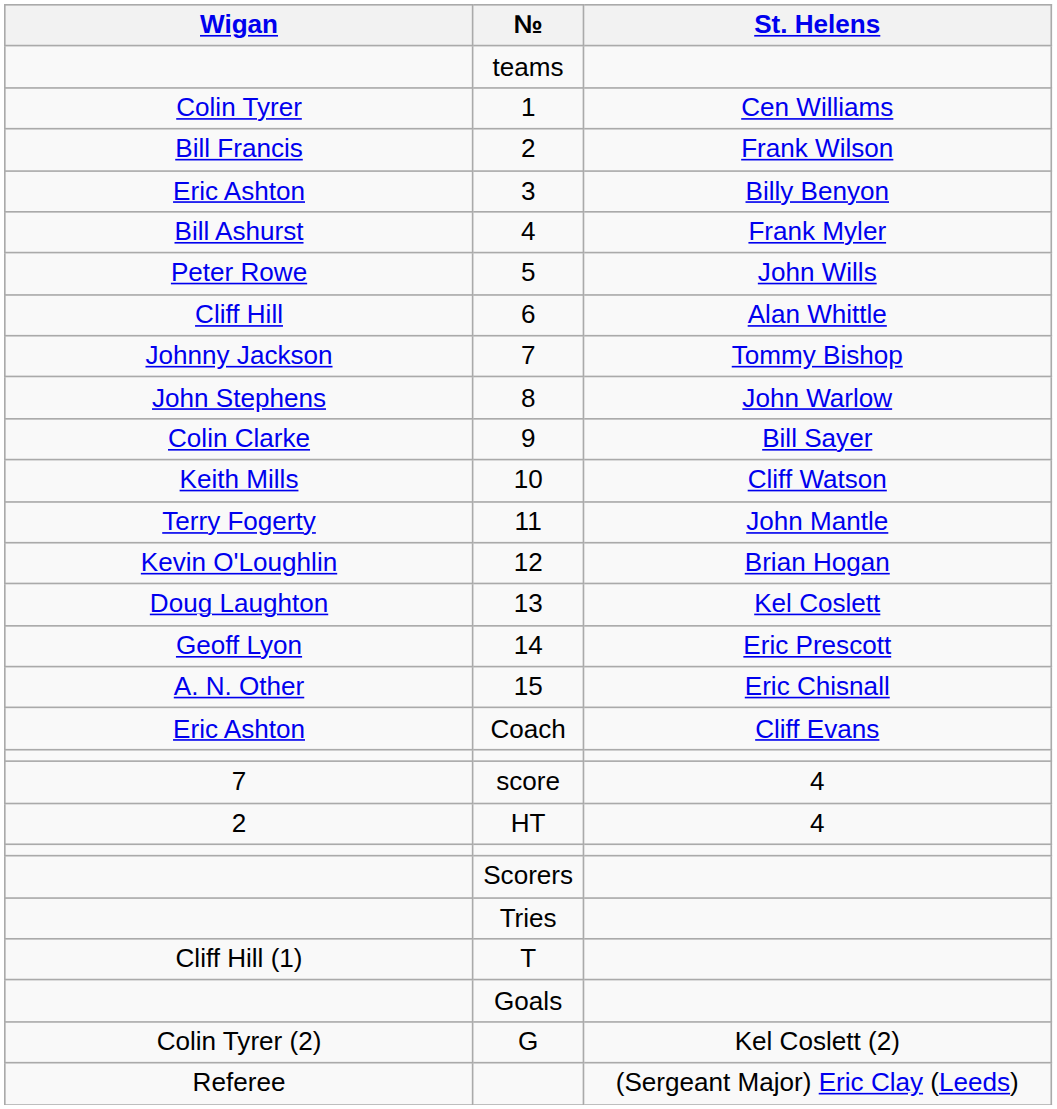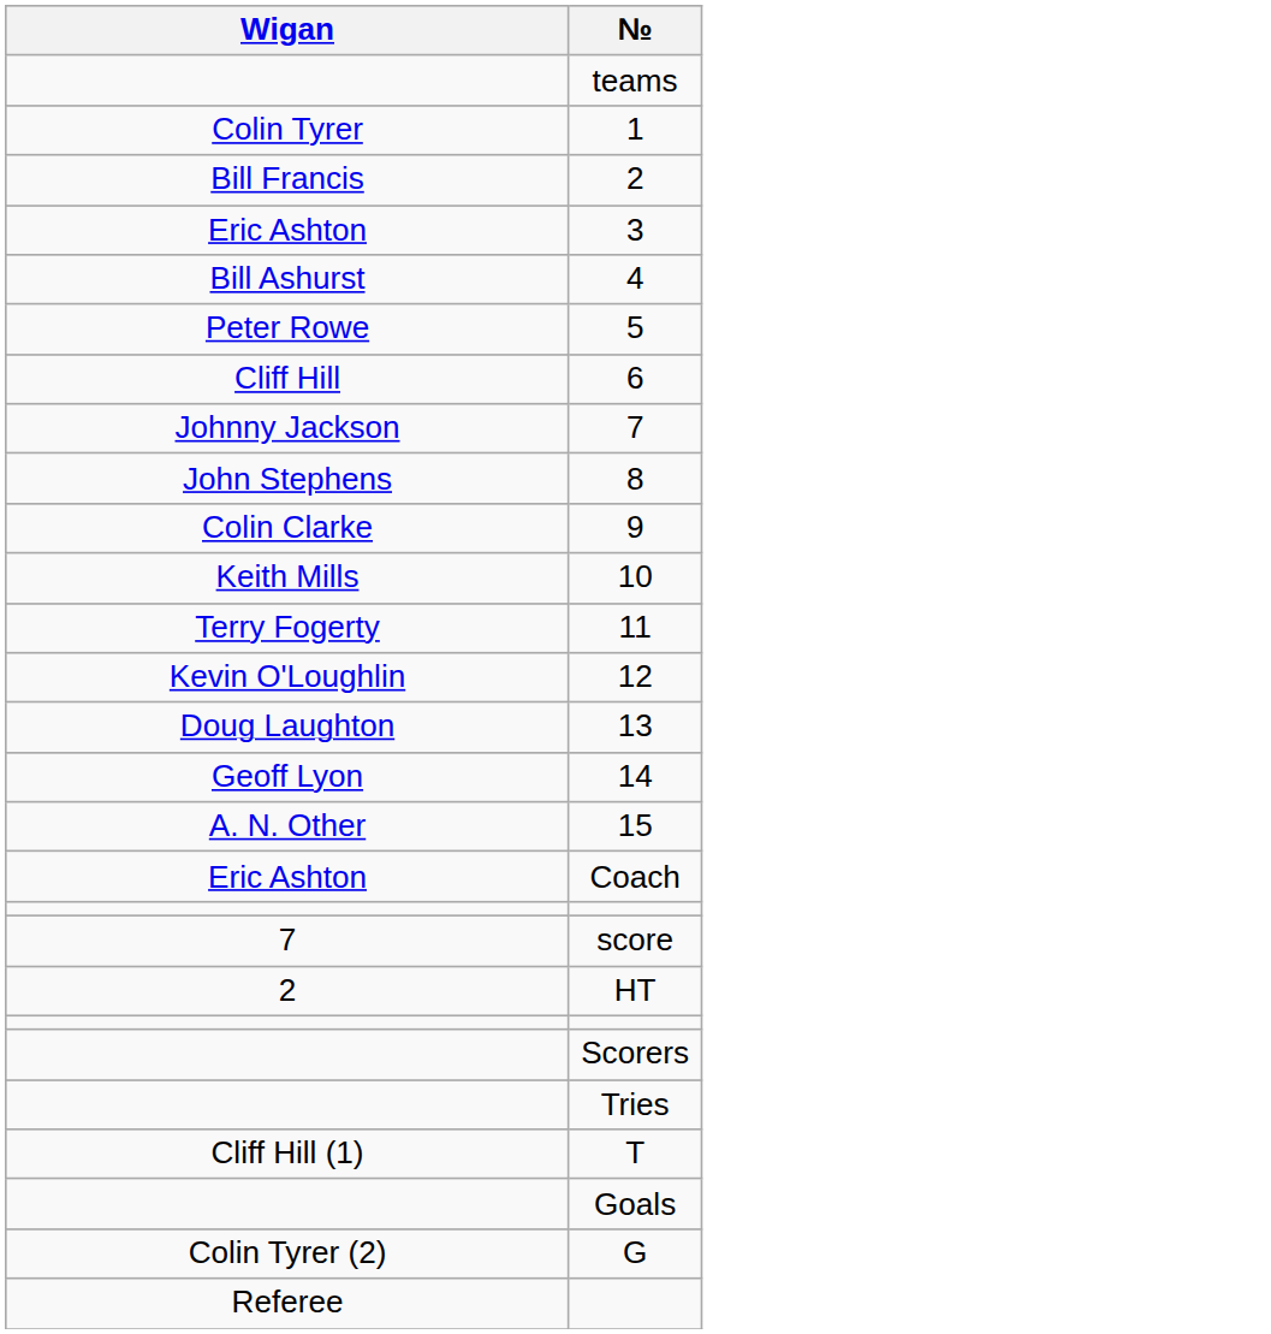- column: St. Helens | Cen Williams | Frank Wilson | Billy Benyon | Frank Myler | John Wills | Alan Whittle | Tommy Bishop | John Warlow | Bill Sayer | Cliff Watson | John Mantle | Brian Hogan | Kel Coslett | Eric Prescott | Eric Chisnall | Cliff Evans | 4 | 4 | Kel Coslett (2) | (Sergeant Major) Eric Clay (Leeds)
